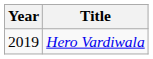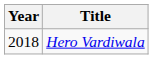Hero Vardiwala | Year: 2019 -> 2018
